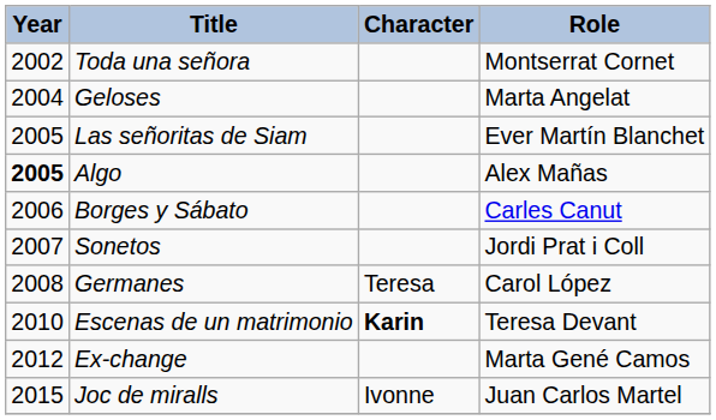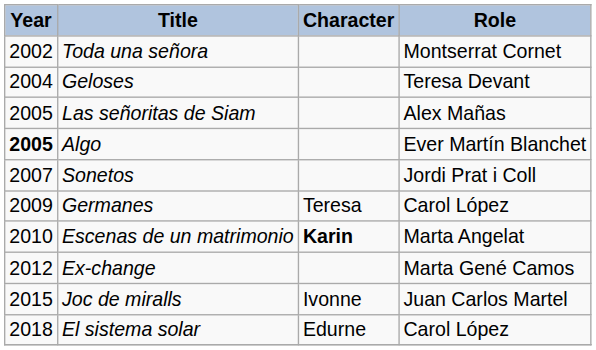Geloses | Role: Marta Angelat -> Teresa Devant
Las señoritas de Siam | Role: Ever Martín Blanchet -> Alex Mañas
Algo | Role: Alex Mañas -> Ever Martín Blanchet
- row: 2006 | Borges y Sábato | Carles Canut
Germanes | Year: 2008 -> 2009
Escenas de un matrimonio | Role: Teresa Devant -> Marta Angelat
+ row: 2018 | El sistema solar | Edurne | Carol López
